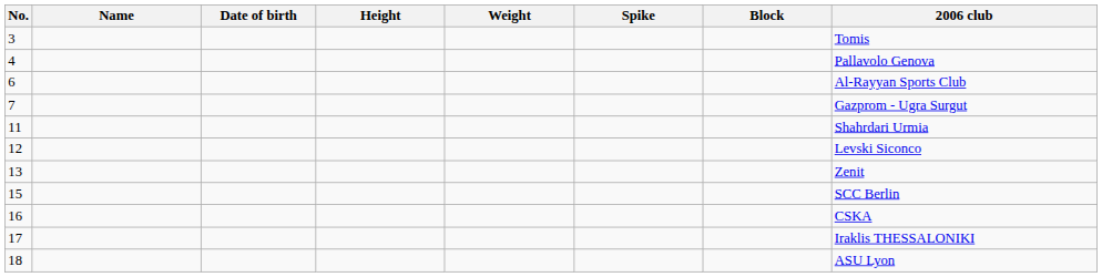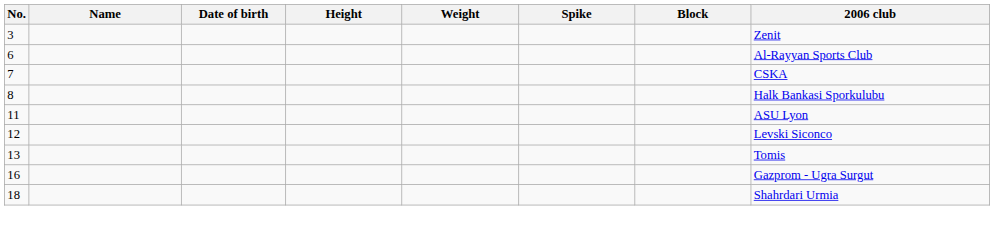3 | 2006 club: Tomis -> Zenit
- row: 4 | Pallavolo Genova
7 | 2006 club: Gazprom - Ugra Surgut -> CSKA
+ row: 8 | Halk Bankasi Sporkulubu
11 | 2006 club: Shahrdari Urmia -> ASU Lyon
13 | 2006 club: Zenit -> Tomis
- row: 15 | SCC Berlin
16 | 2006 club: CSKA -> Gazprom - Ugra Surgut
- row: 17 | Iraklis THESSALONIKI
18 | 2006 club: ASU Lyon -> Shahrdari Urmia
